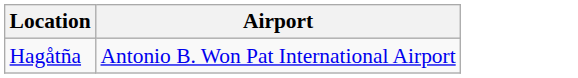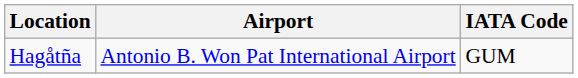+ column: IATA Code | GUM
